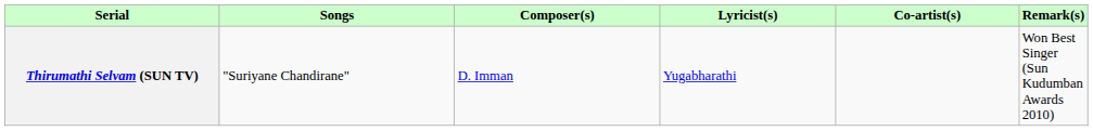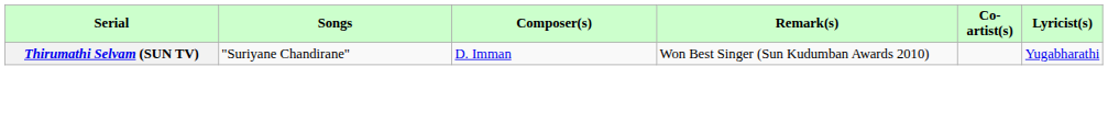columns swapped: Lyricist(s) <-> Remark(s)
